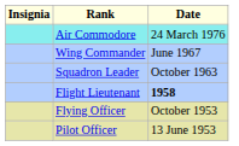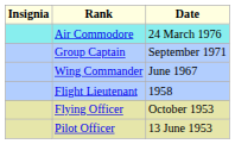+ row: Group Captain | September 1971
- row: Squadron Leader | October 1963
Flight Lieutenant | Date: bold -> normal
